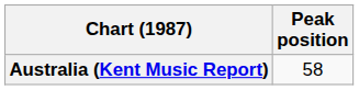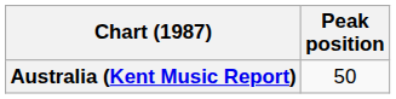Australia (Kent Music Report) | Peak position: 58 -> 50
